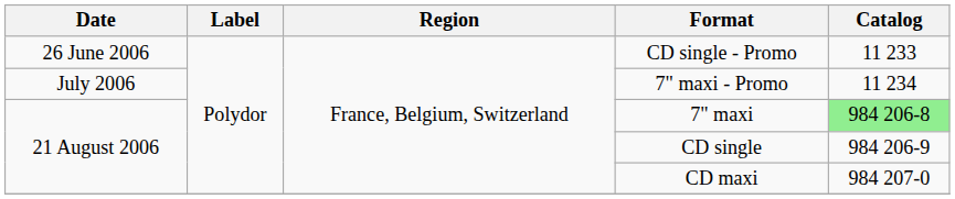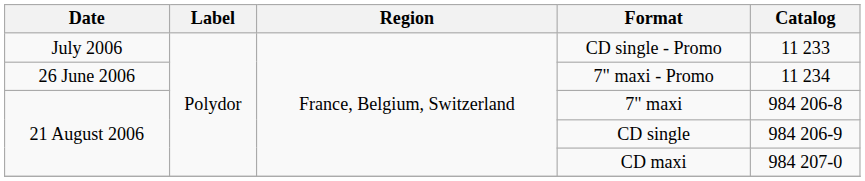CD single - Promo | Date: 26 June 2006 -> July 2006
7" maxi - Promo | Date: July 2006 -> 26 June 2006
7" maxi | Catalog: lightgreen background -> no background
